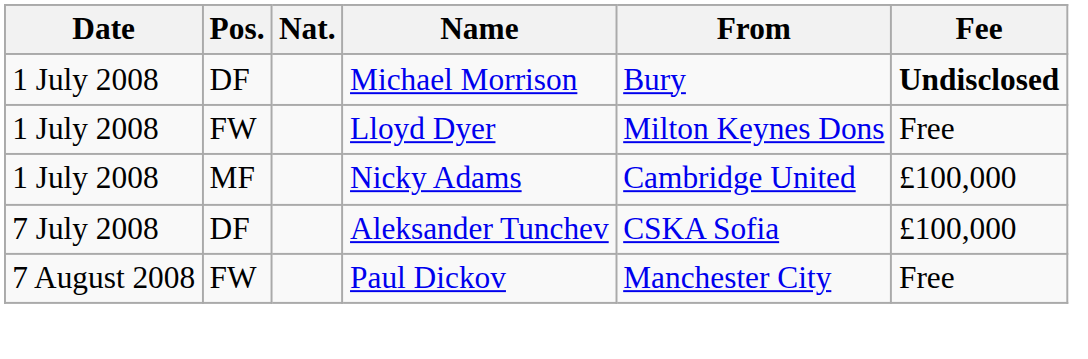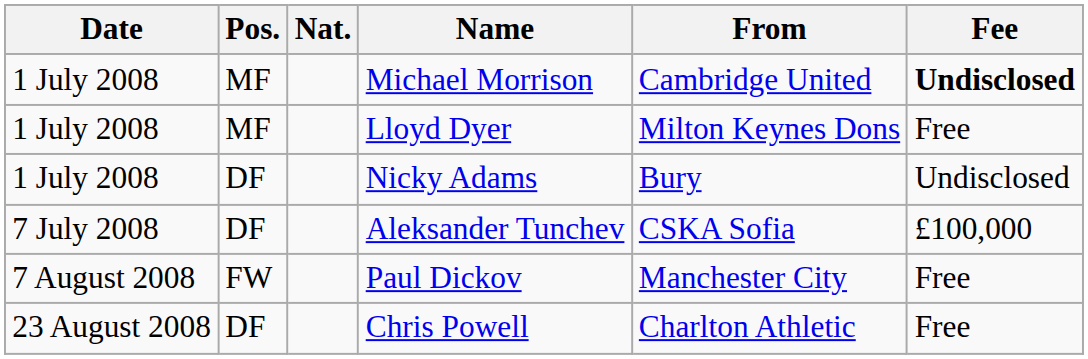Michael Morrison | Pos.: DF -> MF
Michael Morrison | From: Bury -> Cambridge United
Lloyd Dyer | Pos.: FW -> MF
Nicky Adams | Pos.: MF -> DF
Nicky Adams | From: Cambridge United -> Bury
Nicky Adams | Fee: £100,000 -> Undisclosed
+ row: 23 August 2008 | DF | Chris Powell | Charlton Athletic | Free
